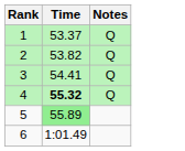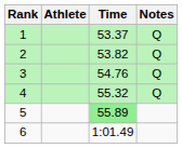+ column: Athlete
3 | Time: 54.41 -> 54.76
4 | Time: bold -> normal
